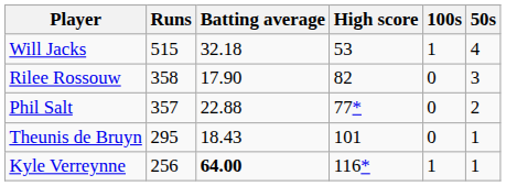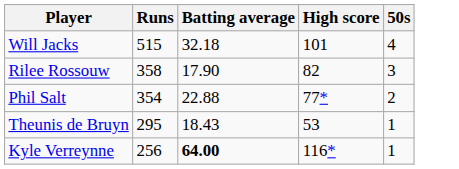- column: 100s | 1 | 0 | 0 | 0 | 1
Will Jacks | High score: 53 -> 101
Phil Salt | Runs: 357 -> 354
Theunis de Bruyn | High score: 101 -> 53
